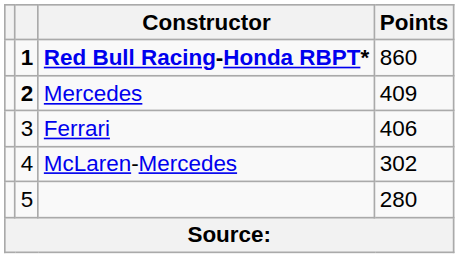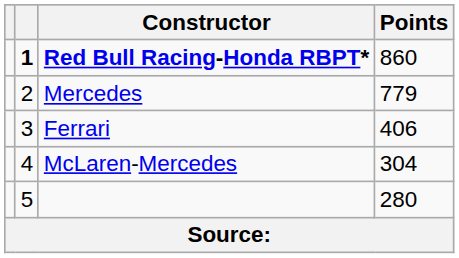Mercedes | column 2: bold -> normal
Mercedes | Points: 409 -> 779
McLaren-Mercedes | Points: 302 -> 304
